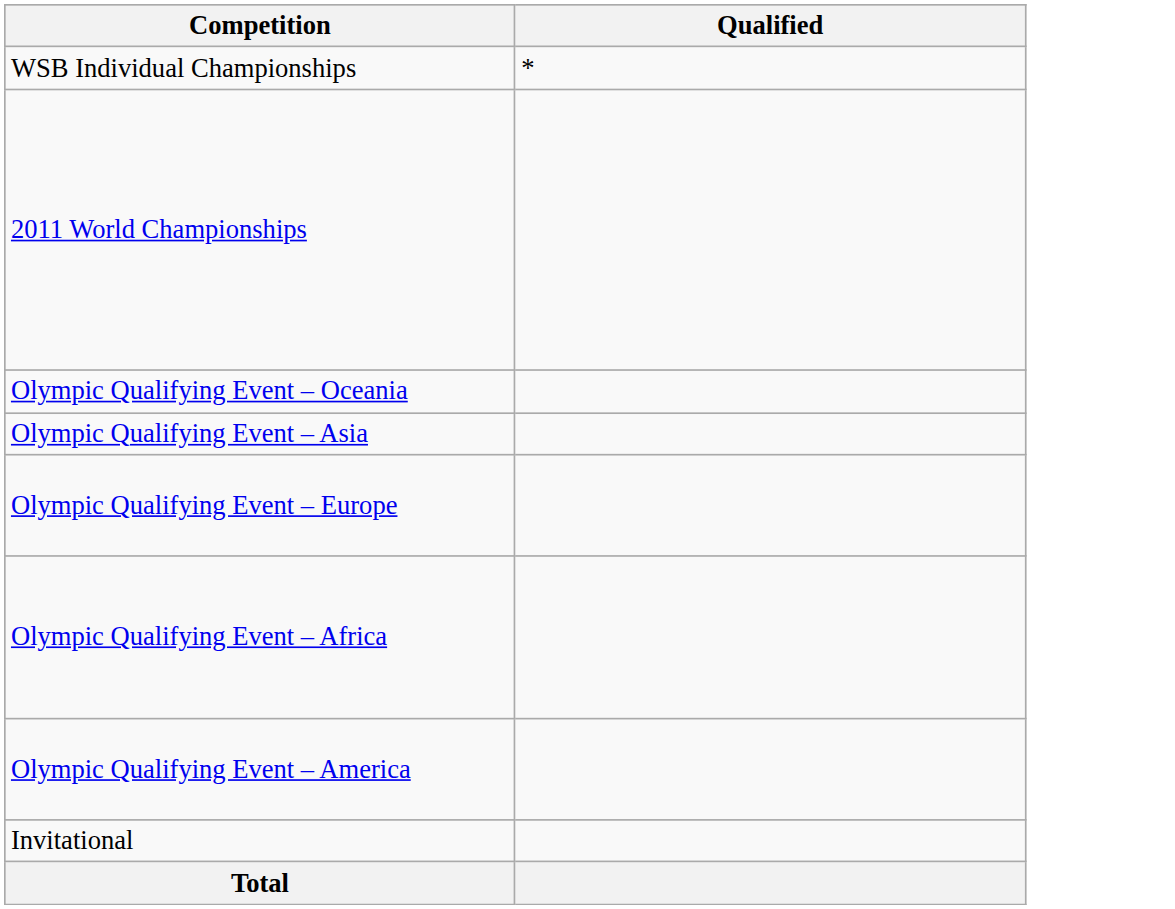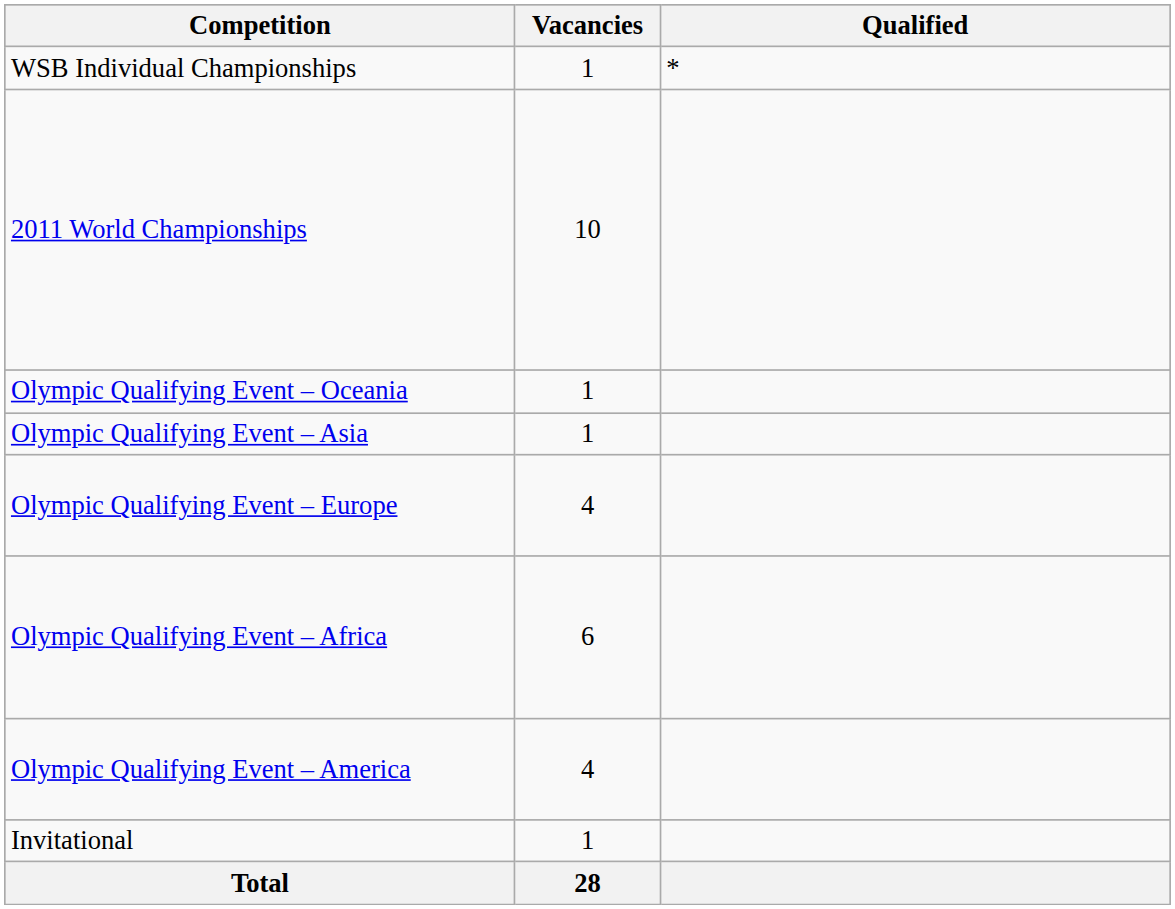+ column: Vacancies | 1 | 10 | 1 | 1 | 4 | 6 | 4 | 1 | 28
